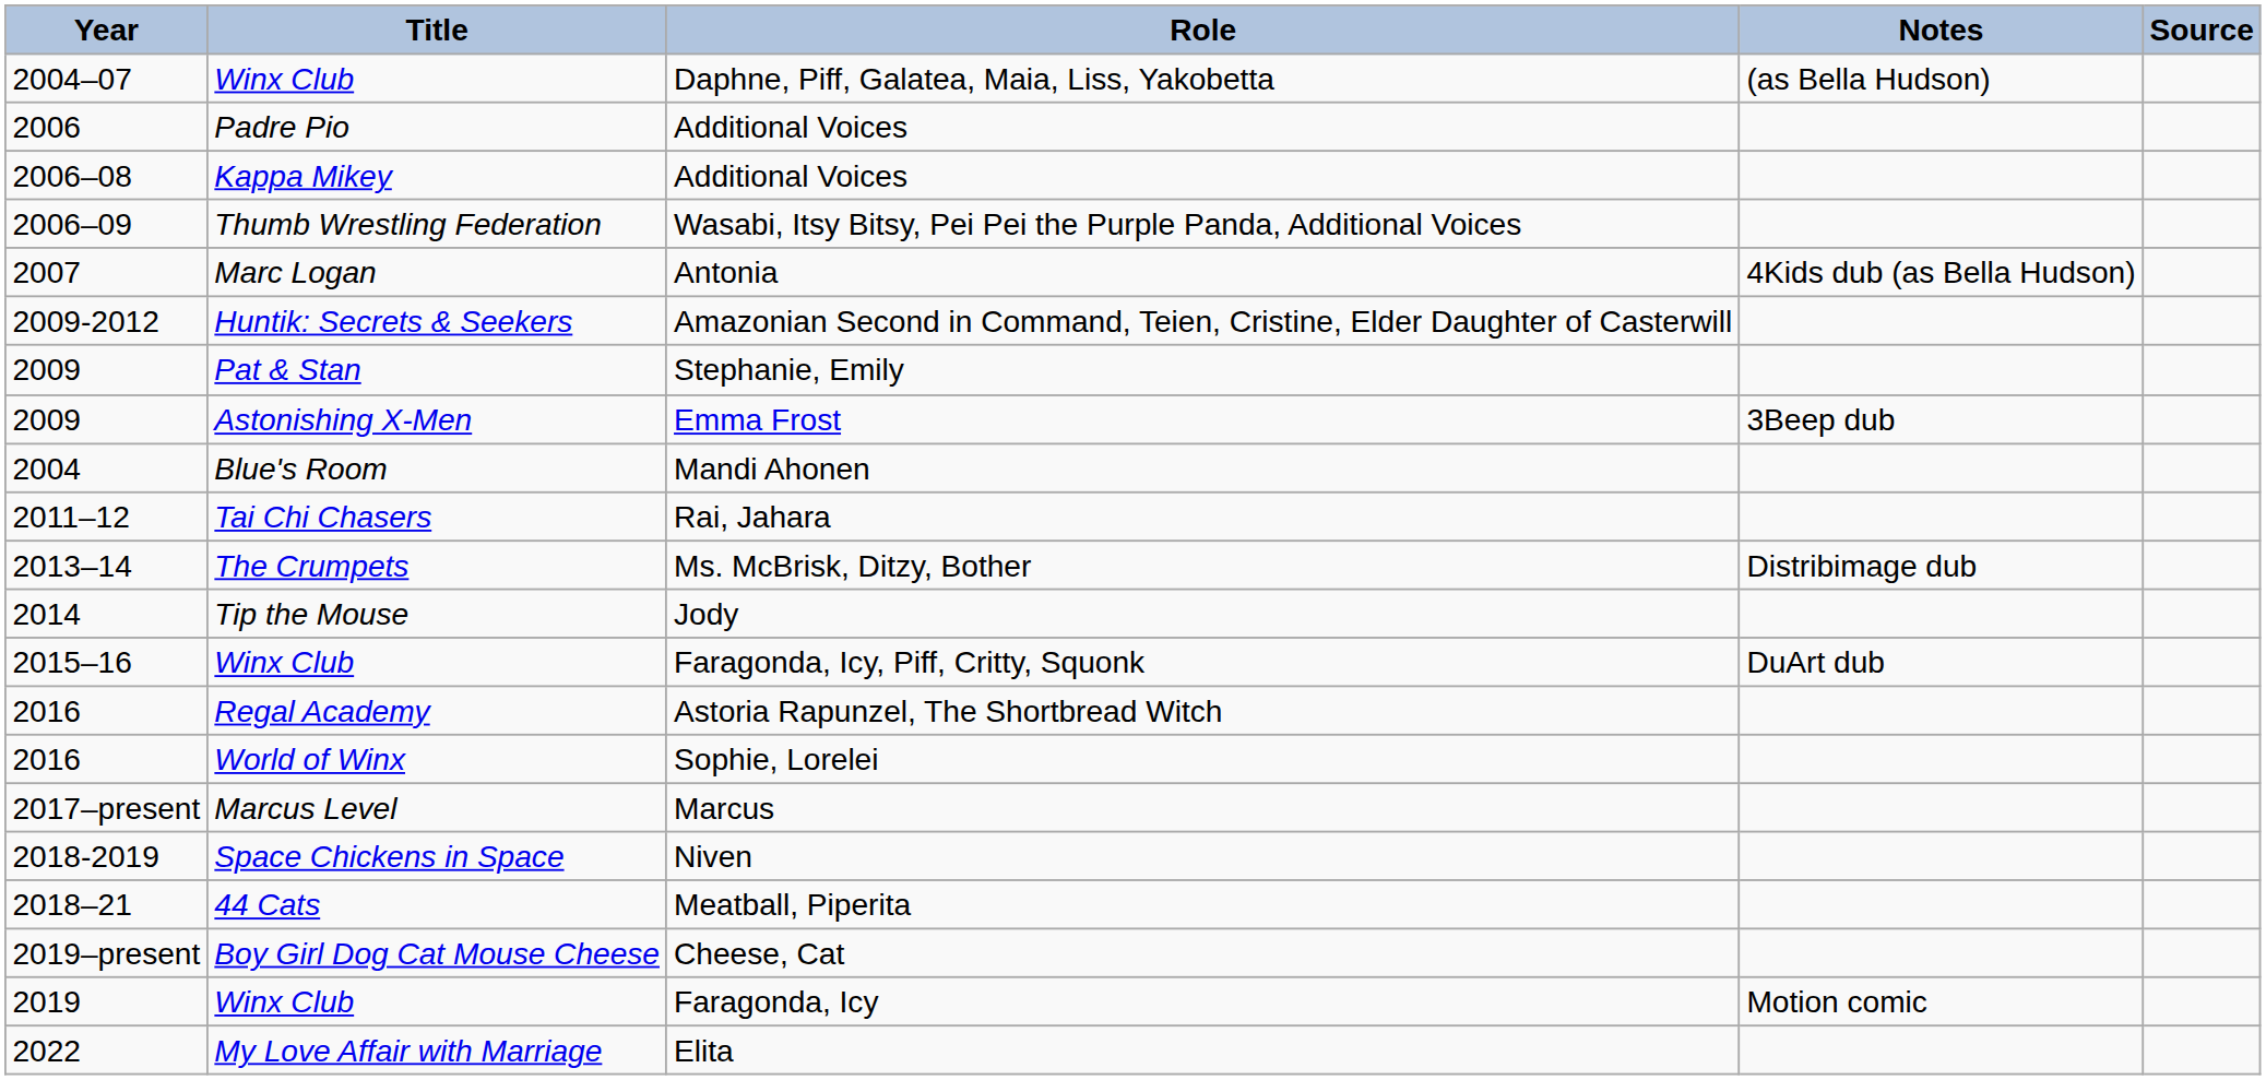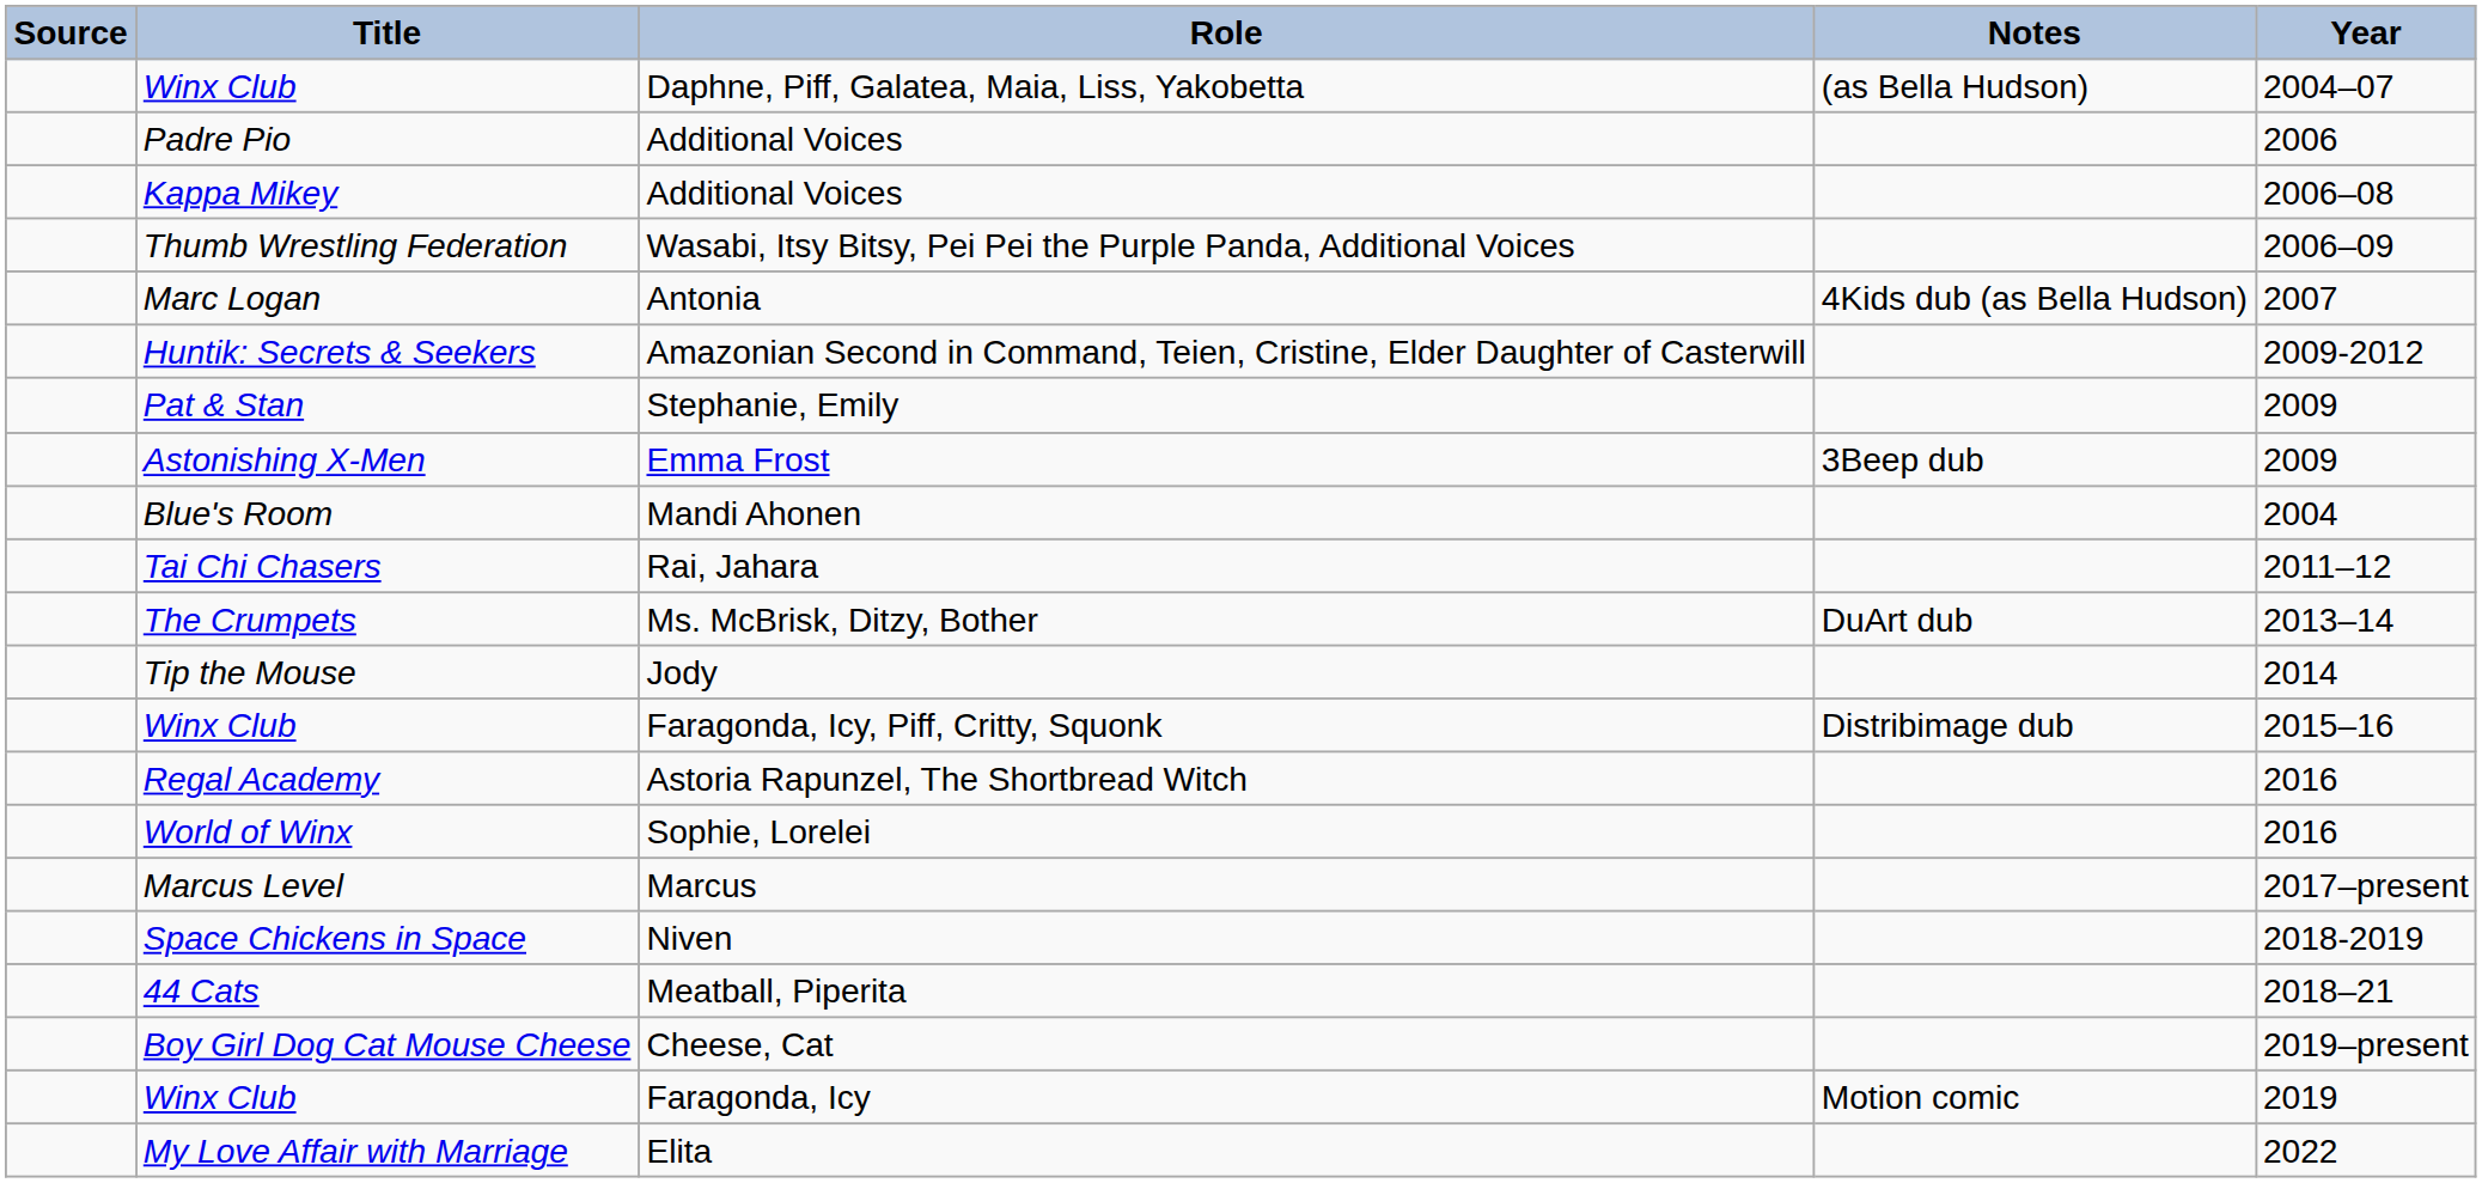columns swapped: Year <-> Source
Ms. McBrisk, Ditzy, Bother | Notes: Distribimage dub -> DuArt dub
Faragonda, Icy, Piff, Critty, Squonk | Notes: DuArt dub -> Distribimage dub
